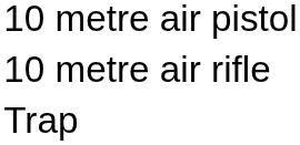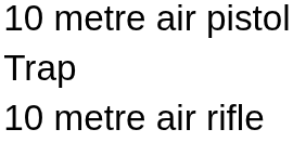rows swapped: 10 metre air rifle <-> Trap
